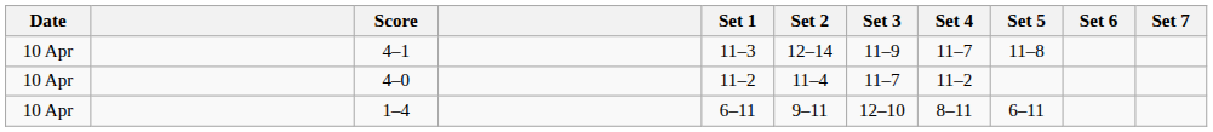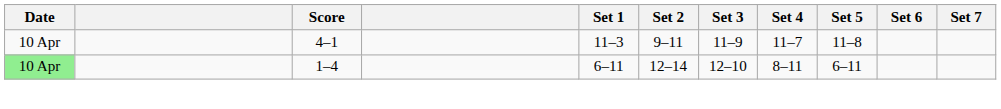4–1 | Set 2: 12–14 -> 9–11
- row: 10 Apr | 4–0 | 11–2 | 11–4 | 11–7 | 11–2
1–4 | Date: no background -> lightgreen background
1–4 | Set 2: 9–11 -> 12–14
